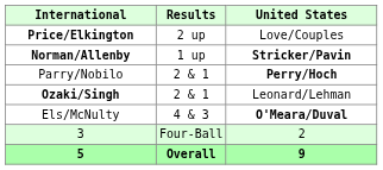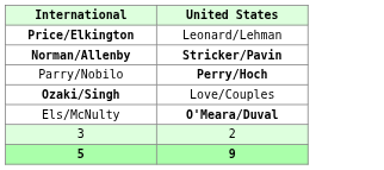- column: Results | 2 up | 1 up | 2 & 1 | 2 & 1 | 4 & 3 | Four-Ball | Overall
Price/Elkington | United States: Love/Couples -> Leonard/Lehman
Ozaki/Singh | United States: Leonard/Lehman -> Love/Couples
